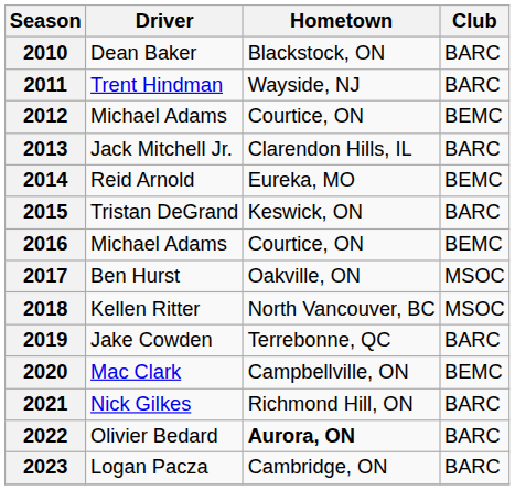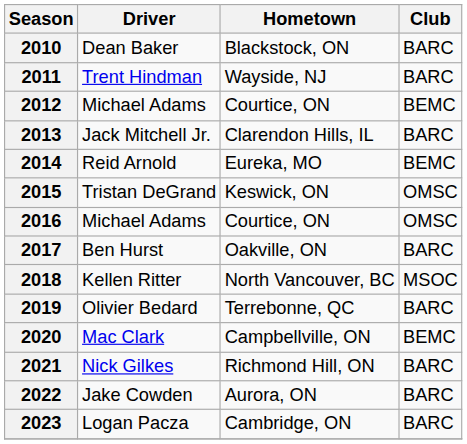2015 | Club: BARC -> OMSC
2016 | Club: BEMC -> OMSC
2017 | Club: MSOC -> BARC
2019 | Driver: Jake Cowden -> Olivier Bedard
2022 | Driver: Olivier Bedard -> Jake Cowden
2022 | Hometown: bold -> normal
